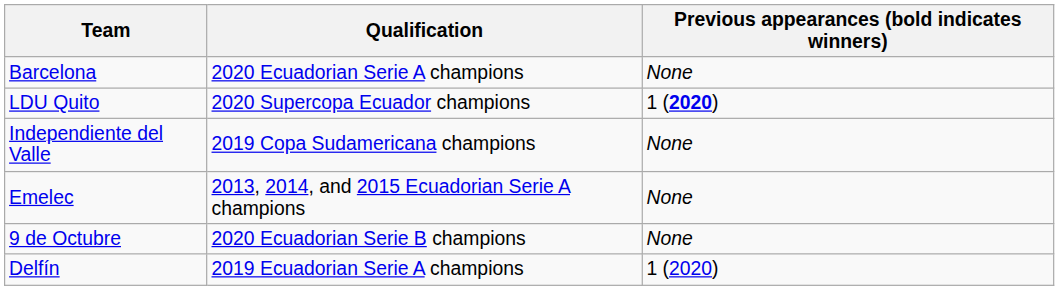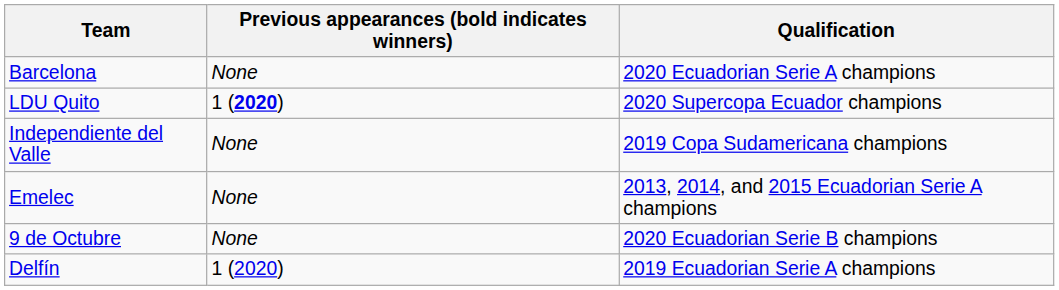columns swapped: Qualification <-> Previous appearances (bold indicates winners)
